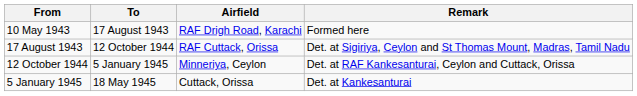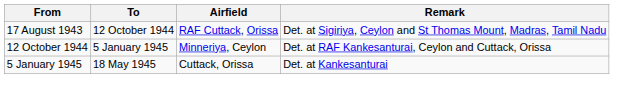- row: 10 May 1943 | 17 August 1943 | RAF Drigh Road, Karachi | Formed here
